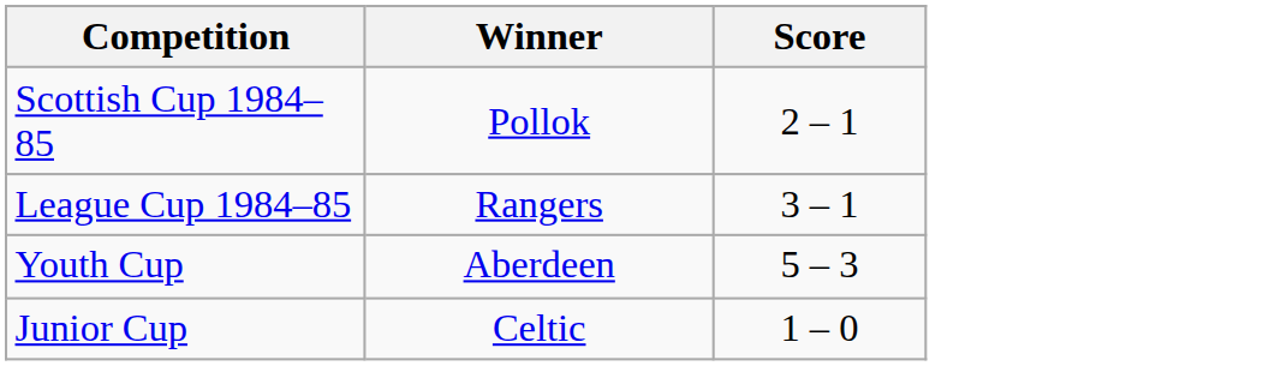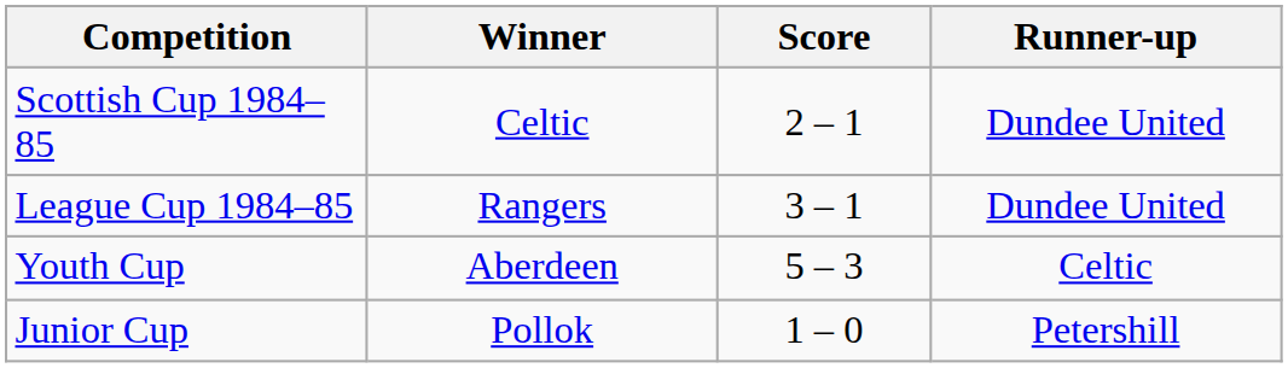+ column: Runner-up | Dundee United | Dundee United | Celtic | Petershill
Scottish Cup 1984–85 | Winner: Pollok -> Celtic
Junior Cup | Winner: Celtic -> Pollok
